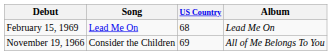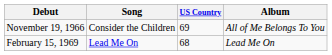rows swapped: November 19, 1966 <-> February 15, 1969
